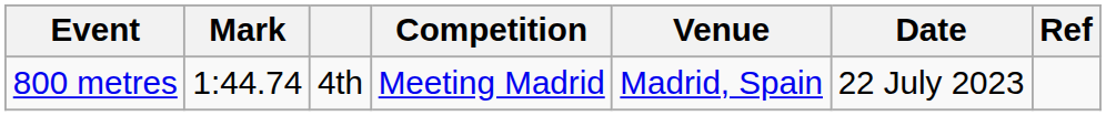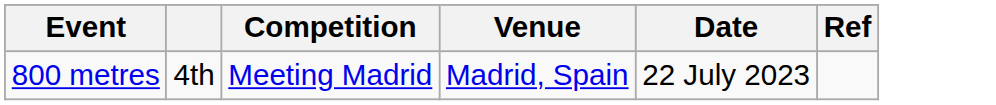- column: Mark | 1:44.74
